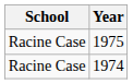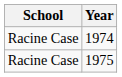rows swapped: 1974 <-> 1975
